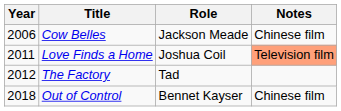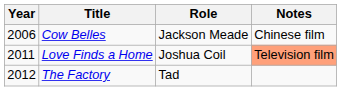- row: 2018 | Out of Control | Bennet Kayser | Chinese film
